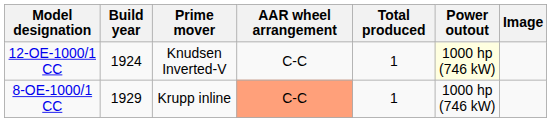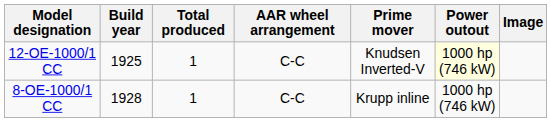columns swapped: Total produced <-> Prime mover
12-OE-1000/1 CC | Build year: 1924 -> 1925
8-OE-1000/1 CC | Build year: 1929 -> 1928
8-OE-1000/1 CC | AAR wheel arrangement: lightsalmon background -> no background
